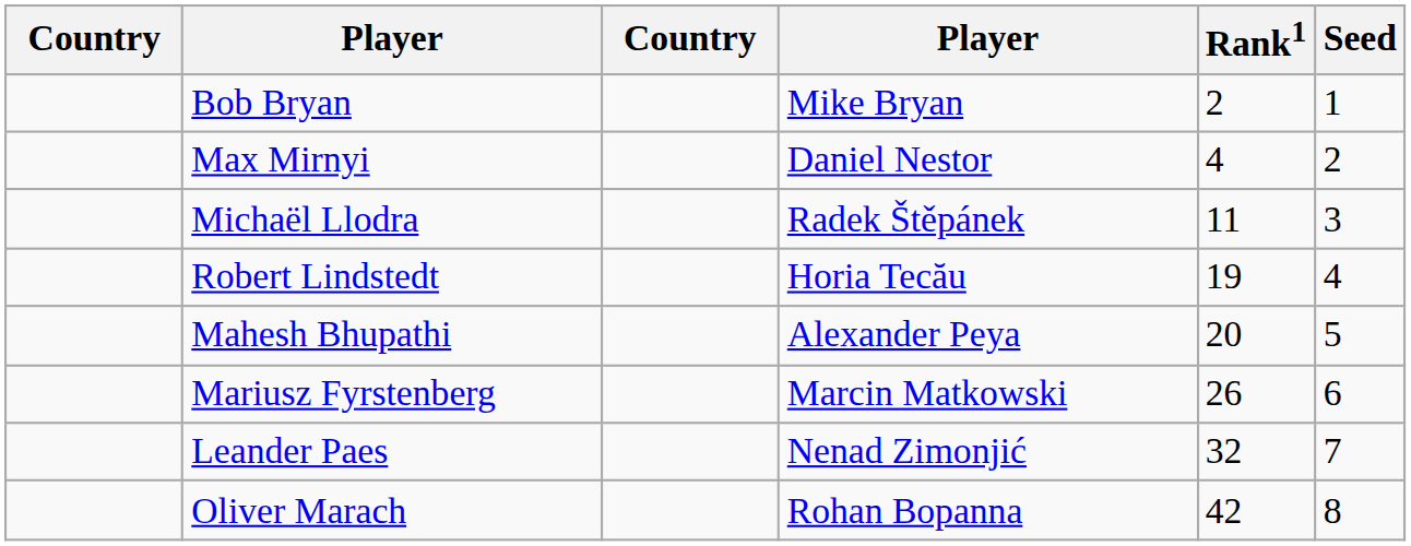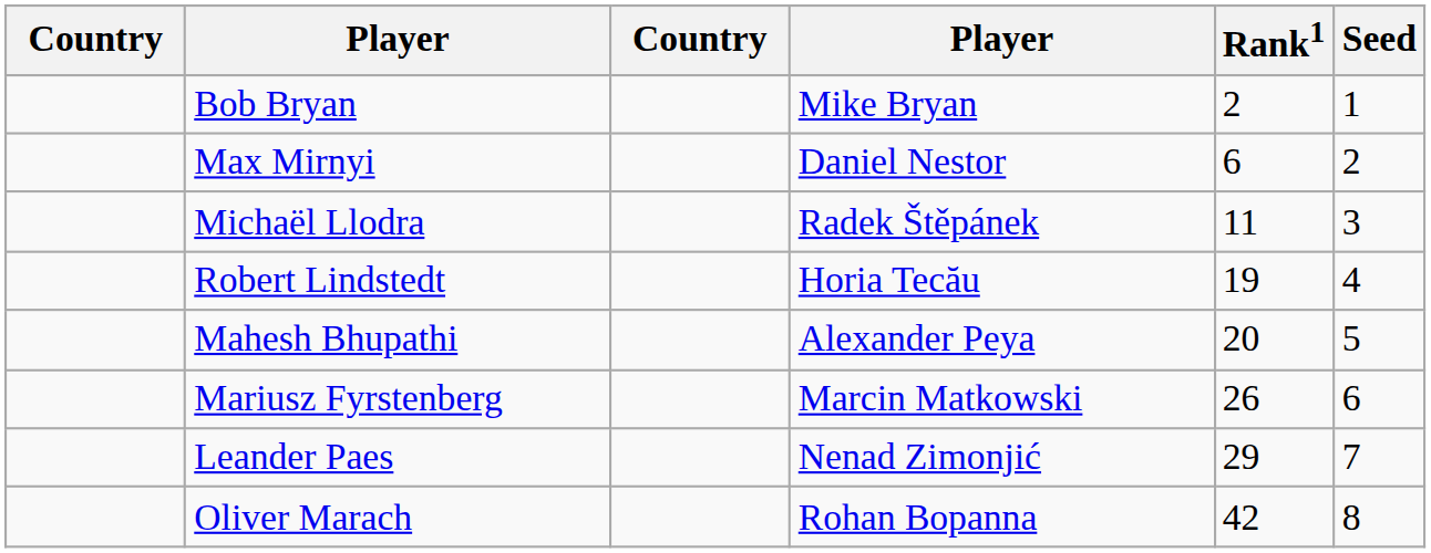Max Mirnyi | Rank1: 4 -> 6
Leander Paes | Rank1: 32 -> 29
